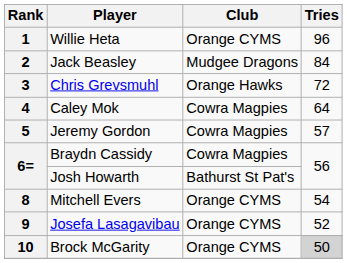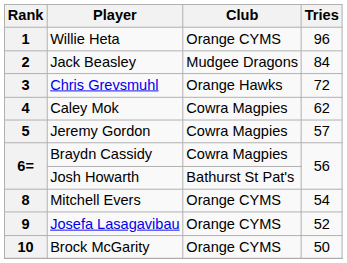4 | Tries: 64 -> 62
10 | Tries: lightgrey background -> no background
